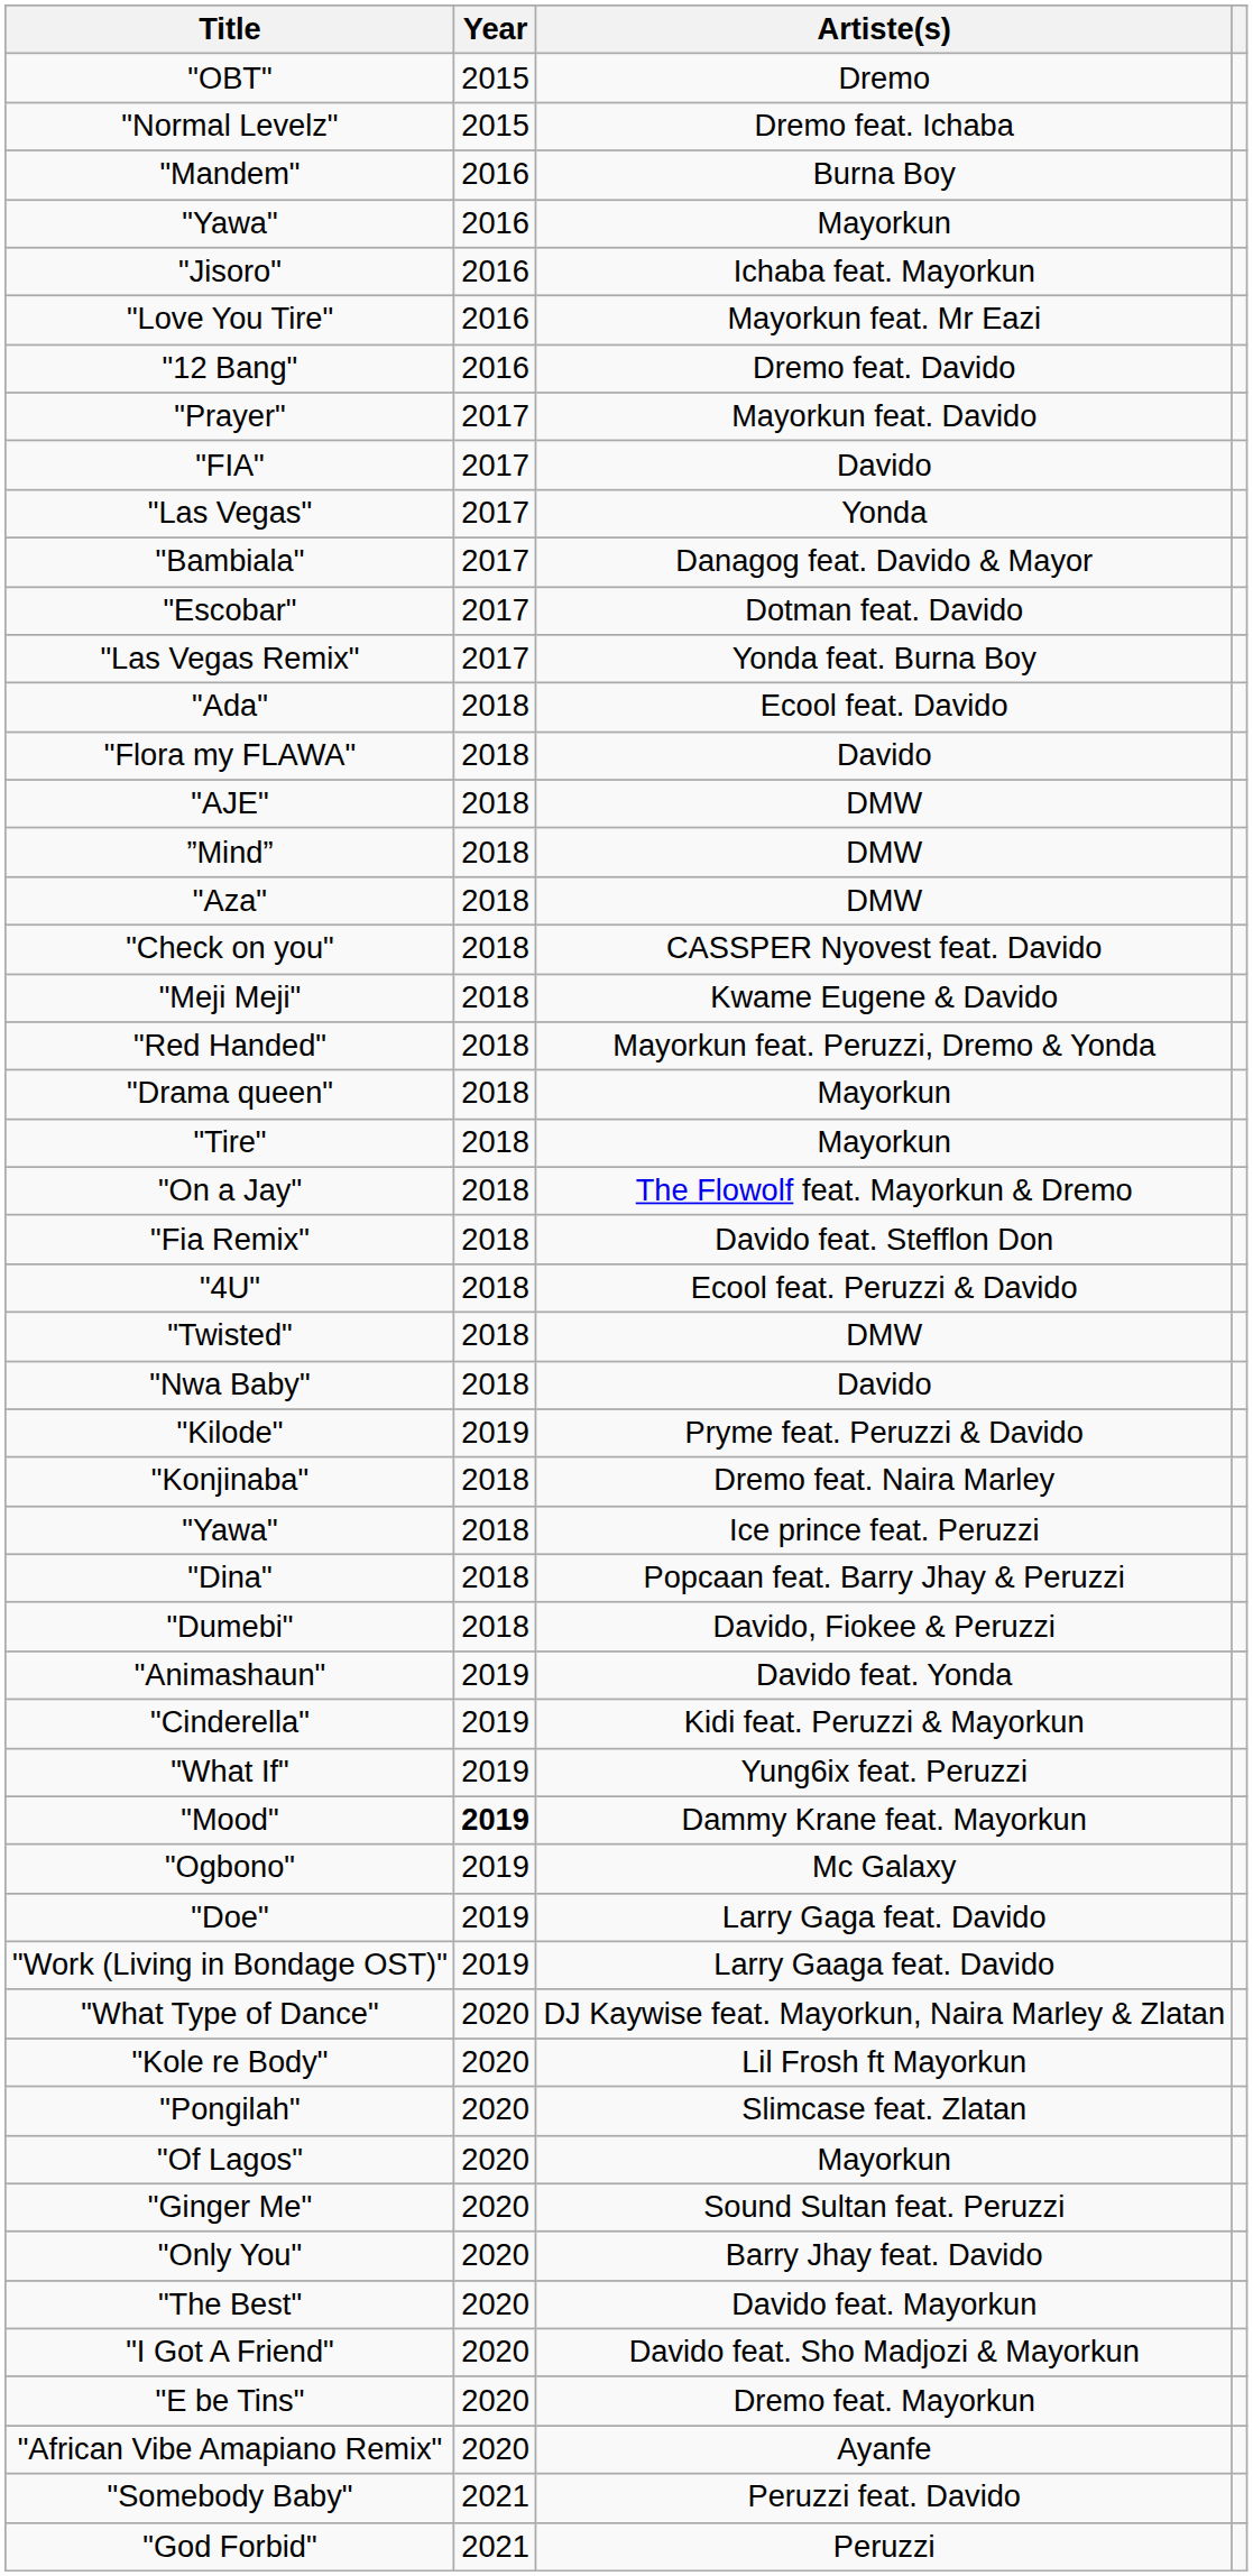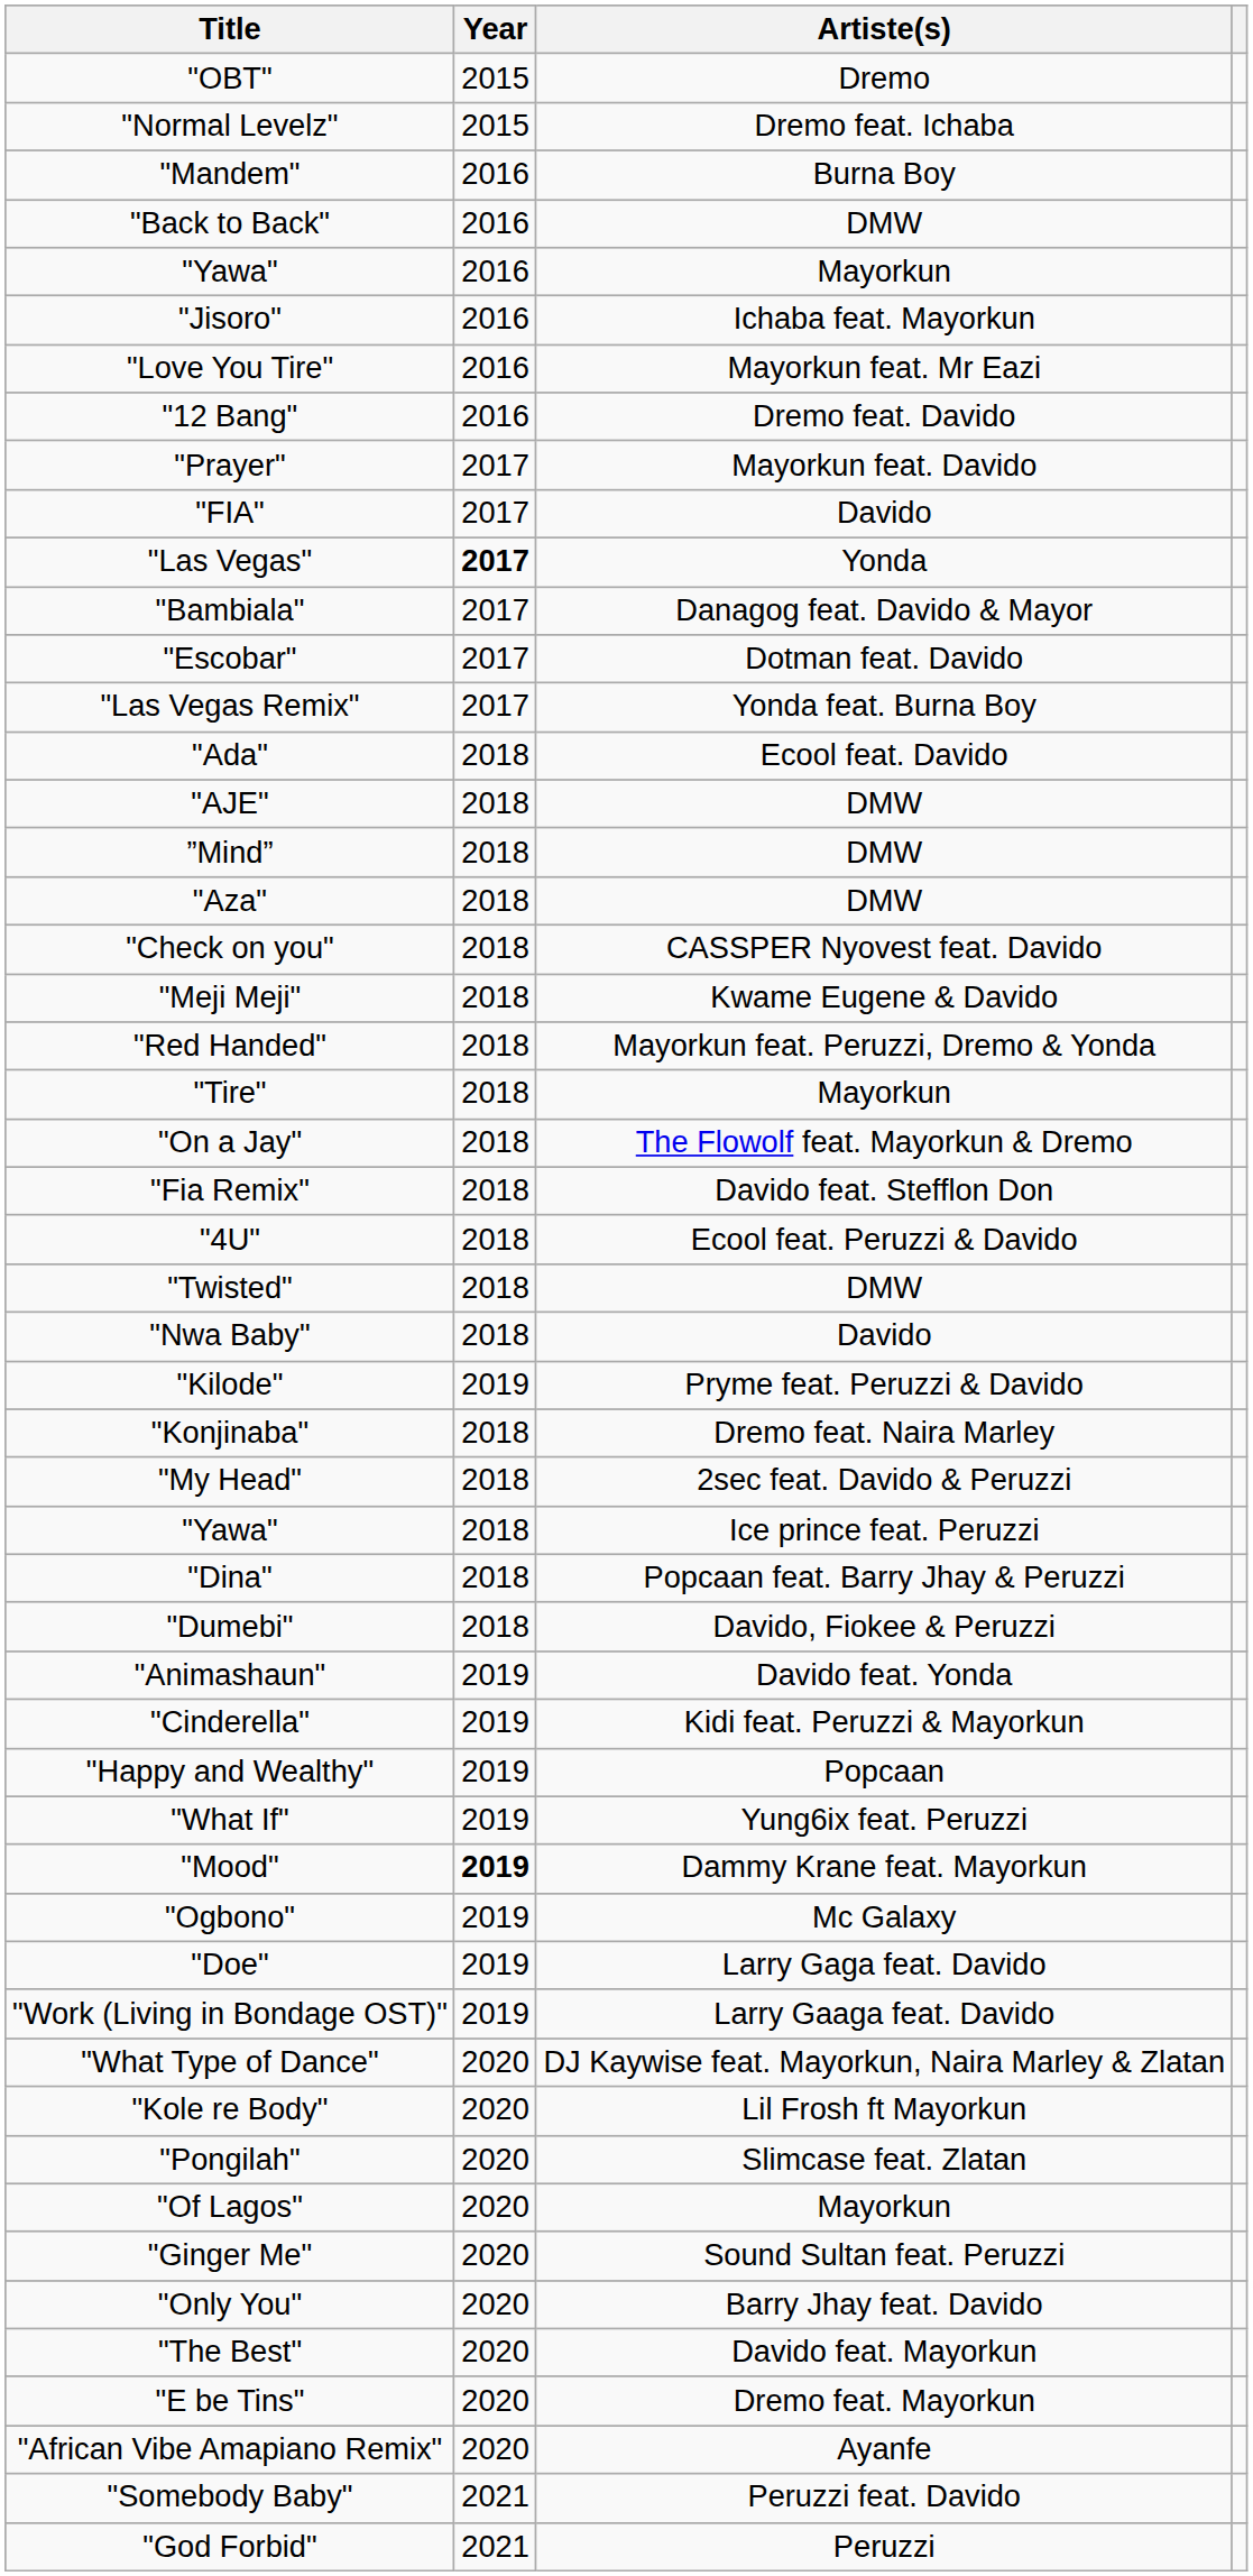+ row: "Back to Back" | 2016 | DMW
"Las Vegas" | Year: normal -> bold
- row: "Flora my FLAWA" | 2018 | Davido
- row: "Drama queen" | 2018 | Mayorkun
+ row: "My Head" | 2018 | 2sec feat. Davido & Peruzzi
+ row: "Happy and Wealthy" | 2019 | Popcaan
- row: "I Got A Friend" | 2020 | Davido feat. Sho Madjozi & Mayorkun
